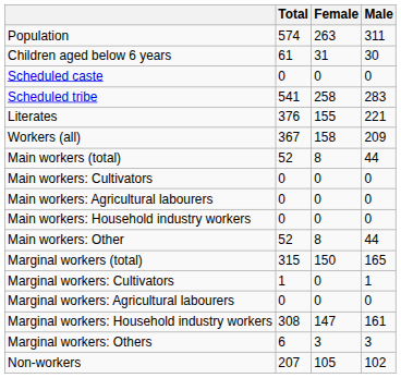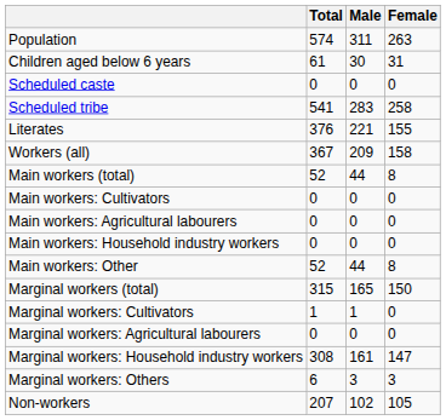columns swapped: Male <-> Female
